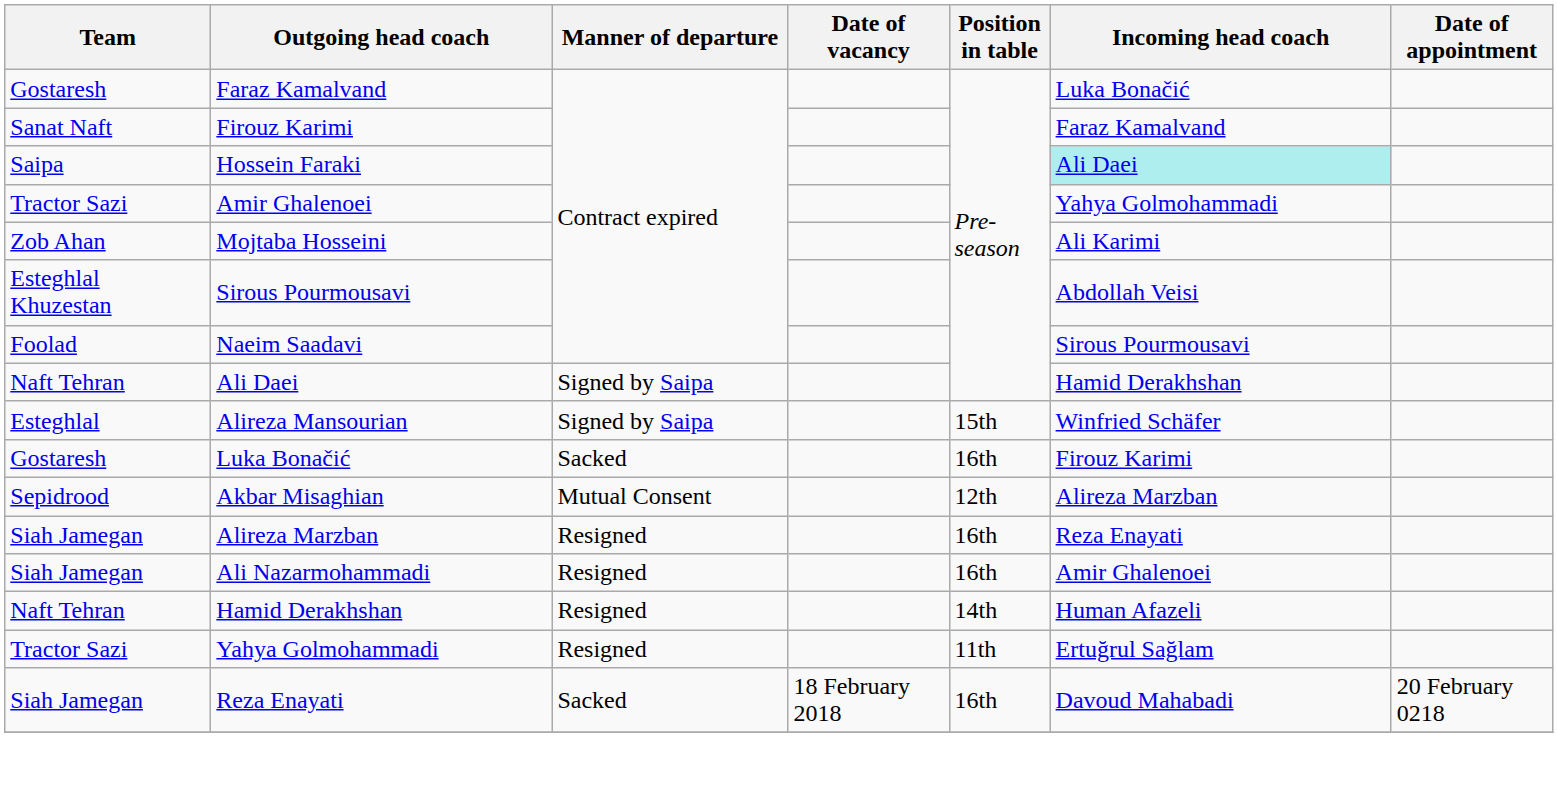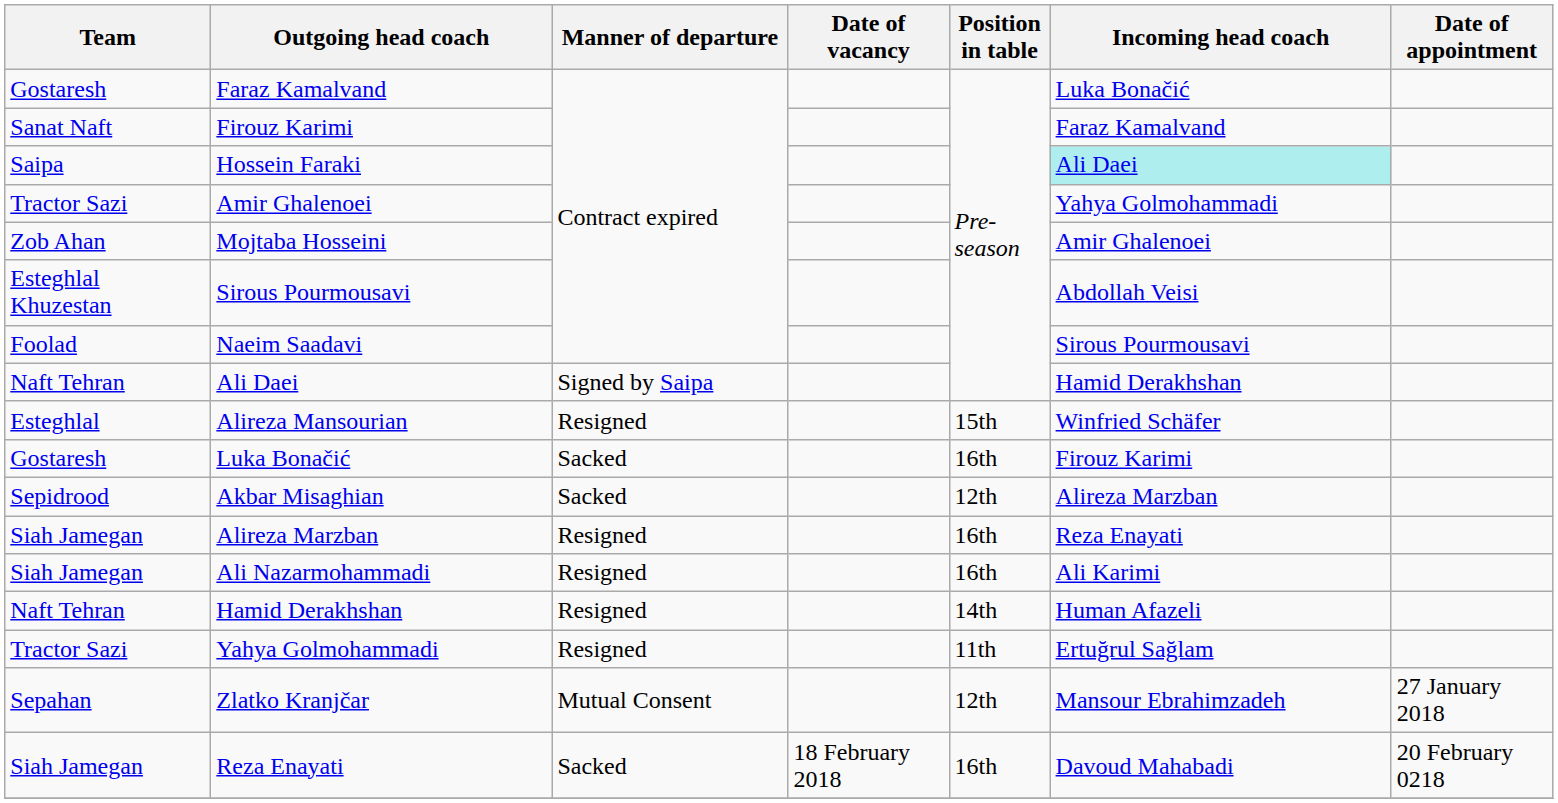Mojtaba Hosseini | Incoming head coach: Ali Karimi -> Amir Ghalenoei
Alireza Mansourian | Manner of departure: Signed by Saipa -> Resigned
Akbar Misaghian | Manner of departure: Mutual Consent -> Sacked
Ali Nazarmohammadi | Incoming head coach: Amir Ghalenoei -> Ali Karimi
+ row: Sepahan | Zlatko Kranjčar | Mutual Consent | 12th | Mansour Ebrahimzadeh | 27 January 2018
